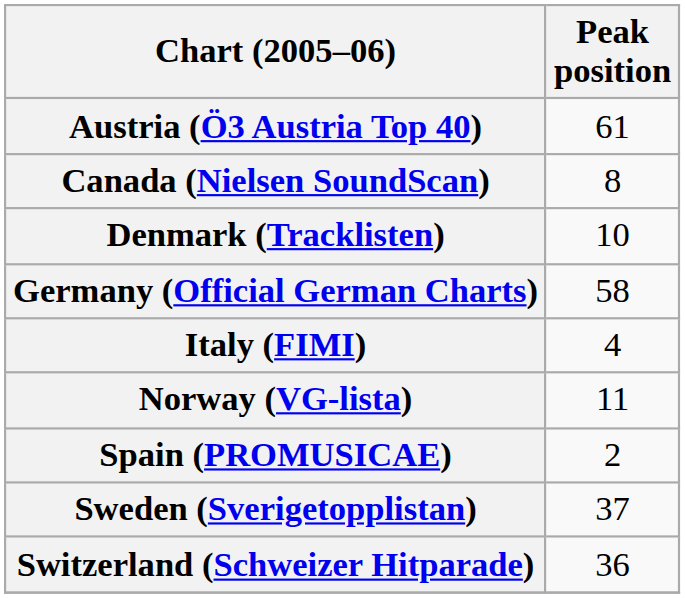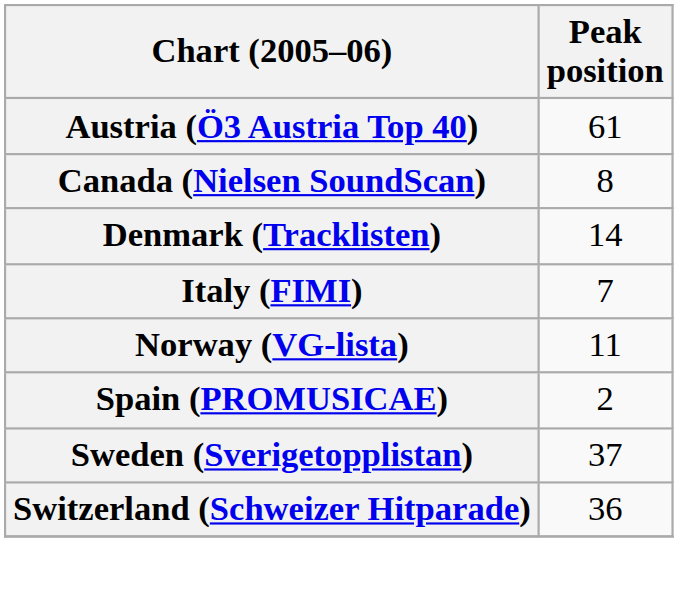Denmark (Tracklisten) | Peak position: 10 -> 14
- row: Germany (Official German Charts) | 58
Italy (FIMI) | Peak position: 4 -> 7
